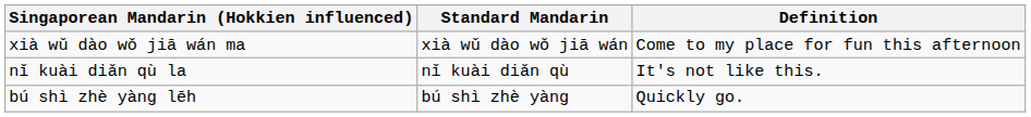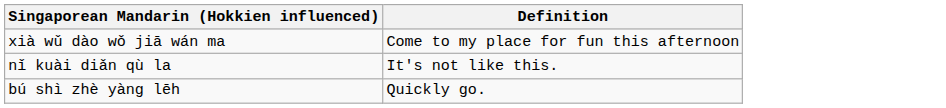- column: Standard Mandarin | xià wǔ dào wǒ jiā wán | nǐ kuài diǎn qù | bú shì zhè yàng
